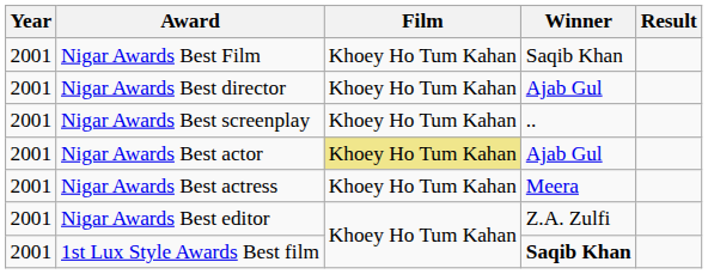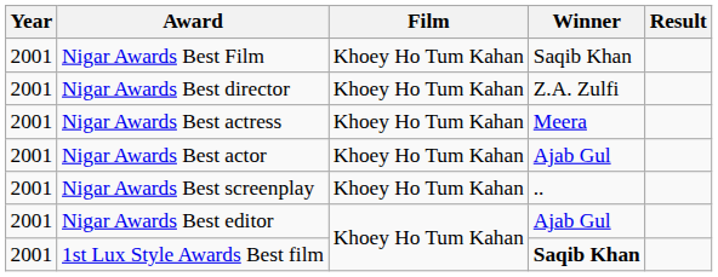Nigar Awards Best director | Winner: Ajab Gul -> Z.A. Zulfi
rows swapped: Nigar Awards Best screenplay <-> Nigar Awards Best actress
Nigar Awards Best actor | Film: khaki background -> no background
Nigar Awards Best editor | Winner: Z.A. Zulfi -> Ajab Gul
